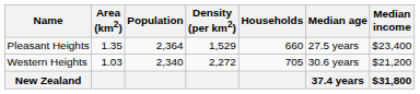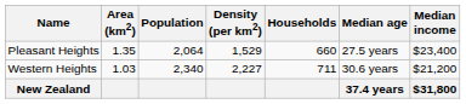Pleasant Heights | Population: 2,364 -> 2,064
Western Heights | Density (per km2): 2,272 -> 2,227
Western Heights | Households: 705 -> 711
